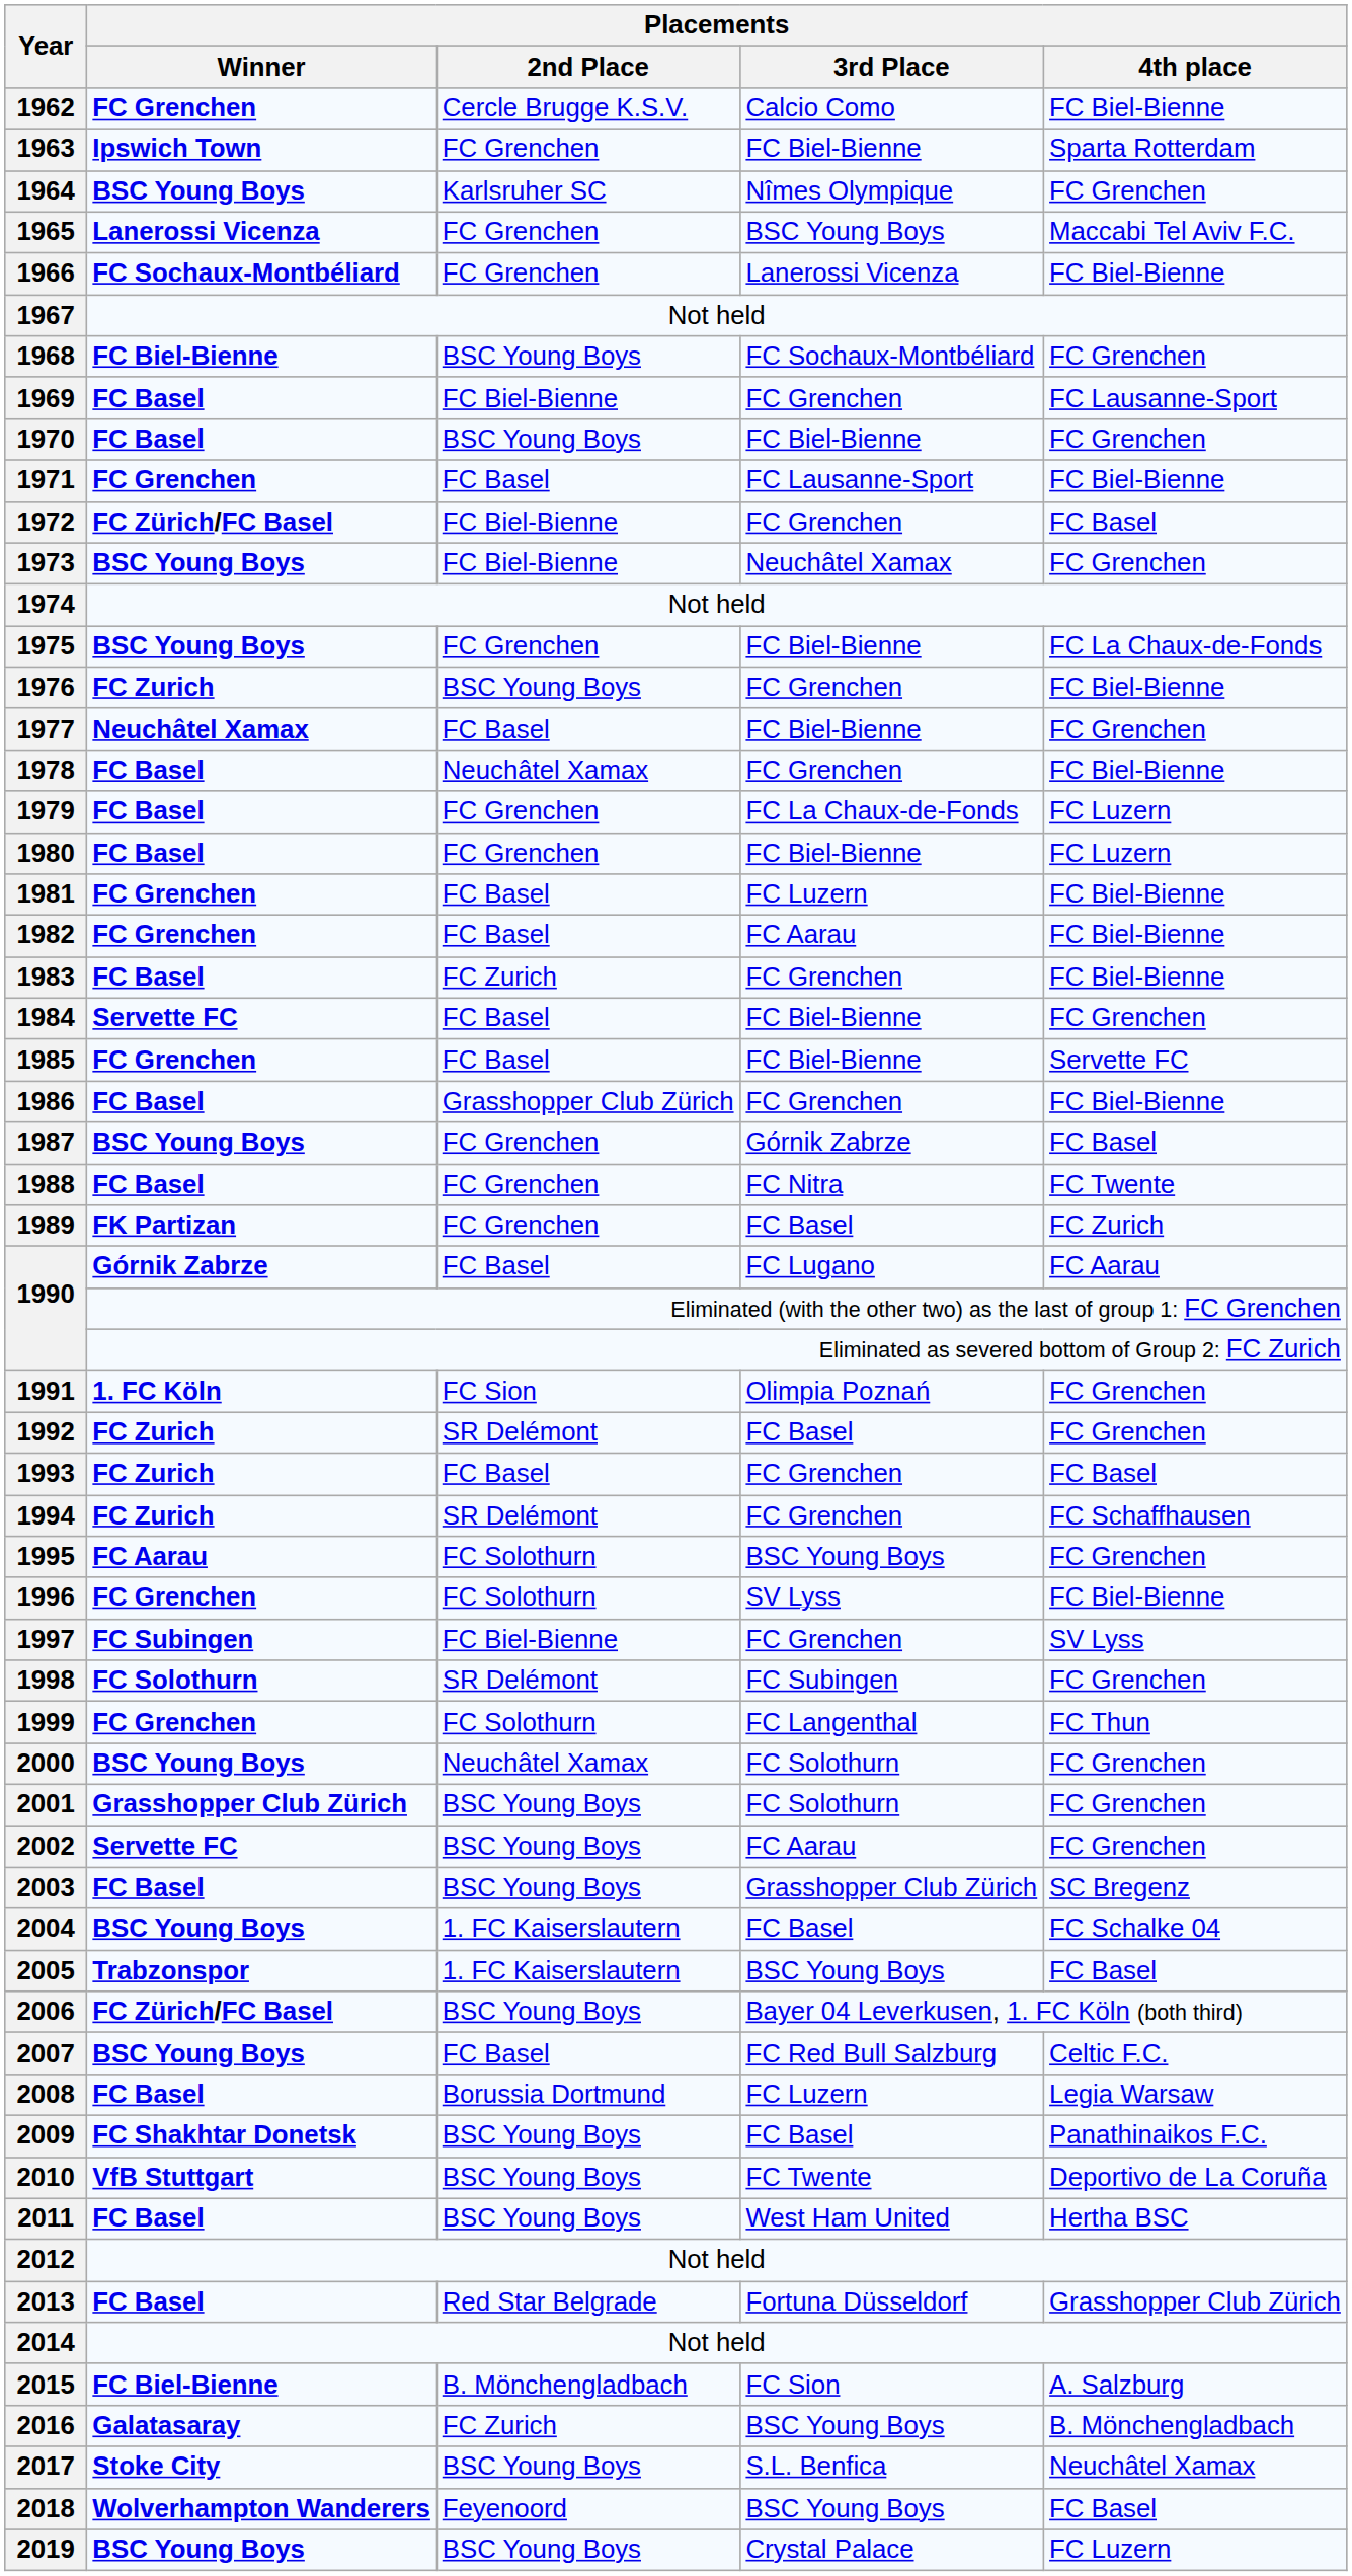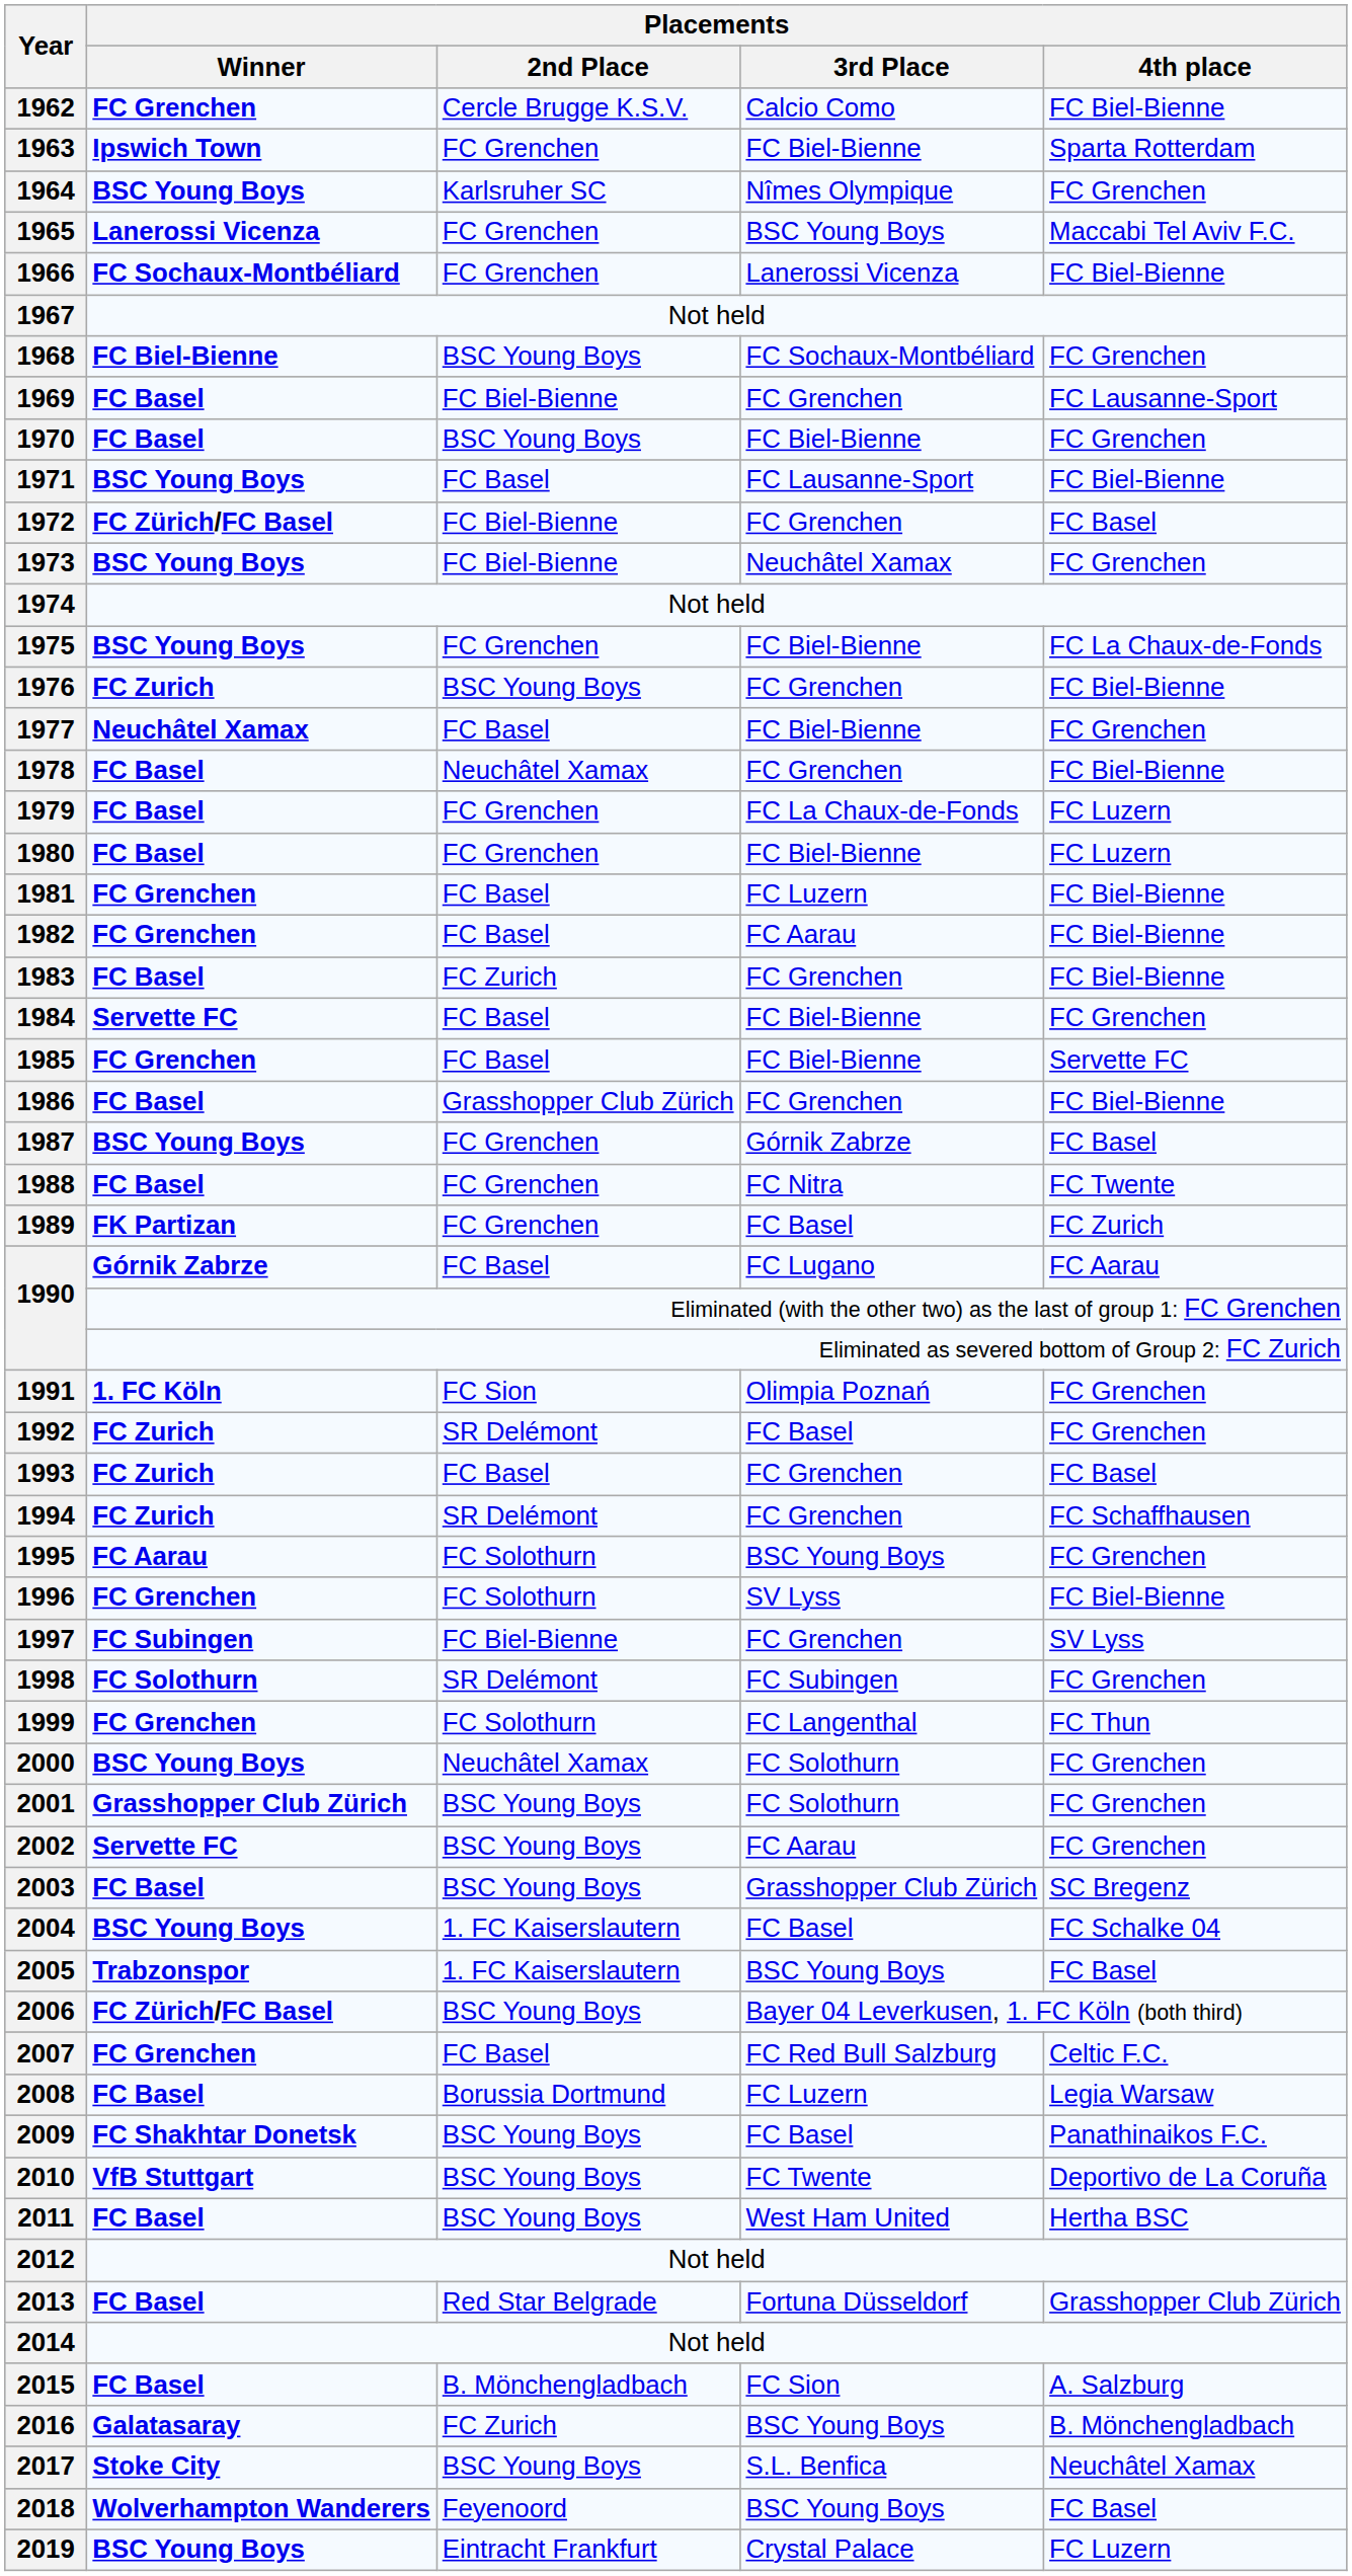1971 | Placements / Winner: FC Grenchen -> BSC Young Boys
2007 | Placements / Winner: BSC Young Boys -> FC Grenchen
2015 | Placements / Winner: FC Biel-Bienne -> FC Basel
2019 | Placements / 2nd Place: BSC Young Boys -> Eintracht Frankfurt
